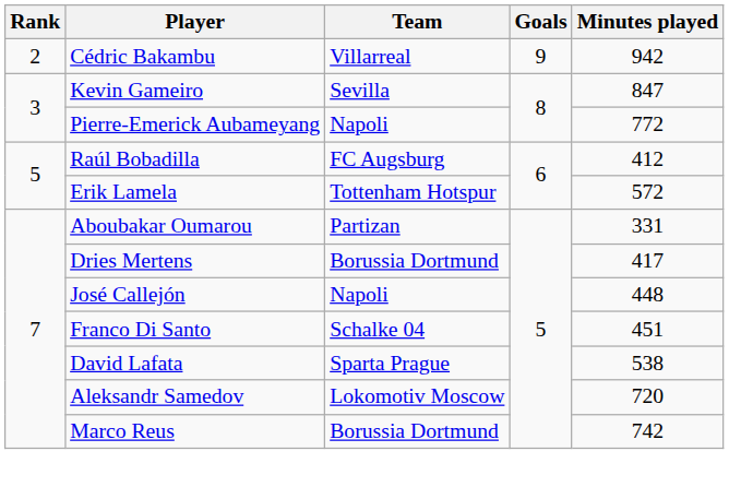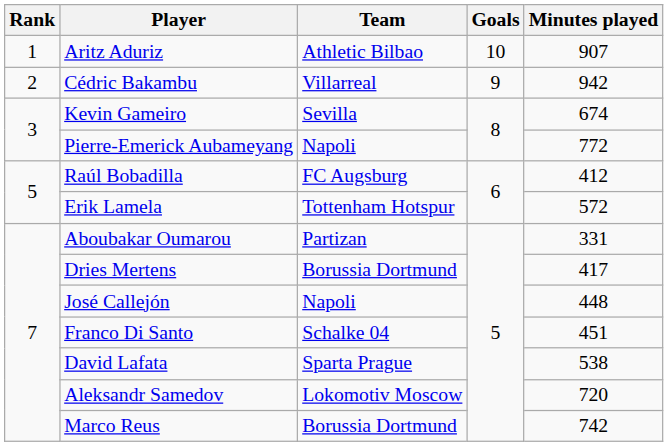+ row: 1 | Aritz Aduriz | Athletic Bilbao | 10 | 907
Kevin Gameiro | Minutes played: 847 -> 674
